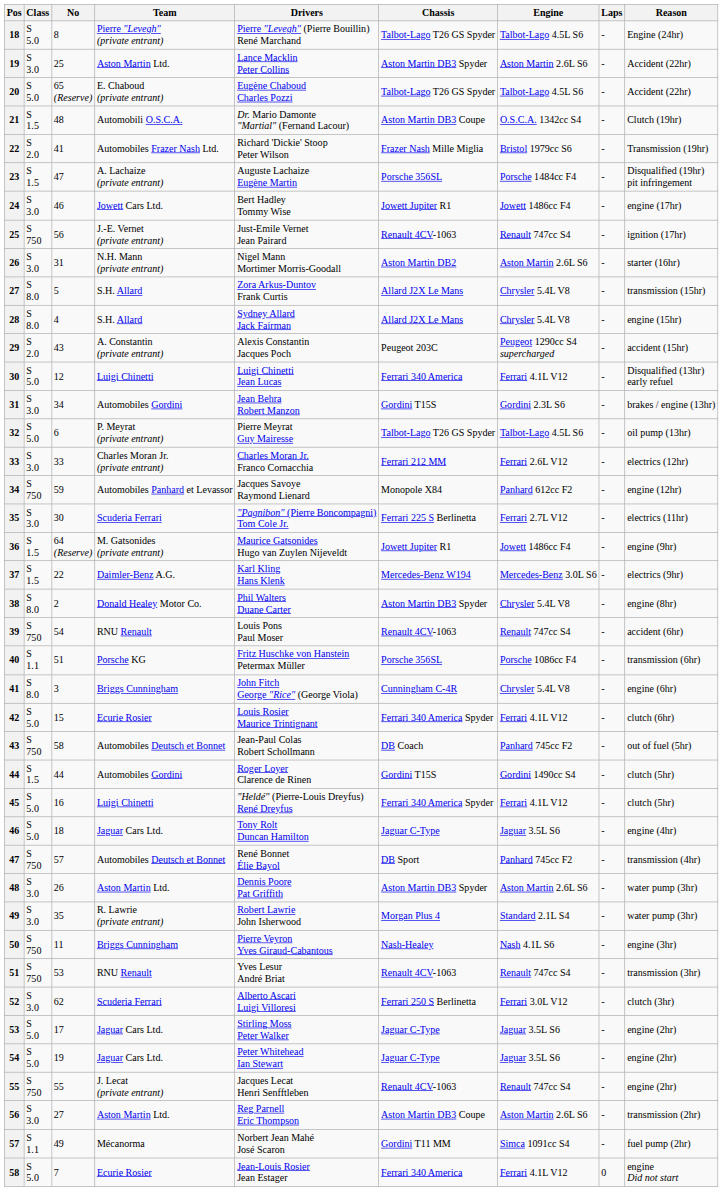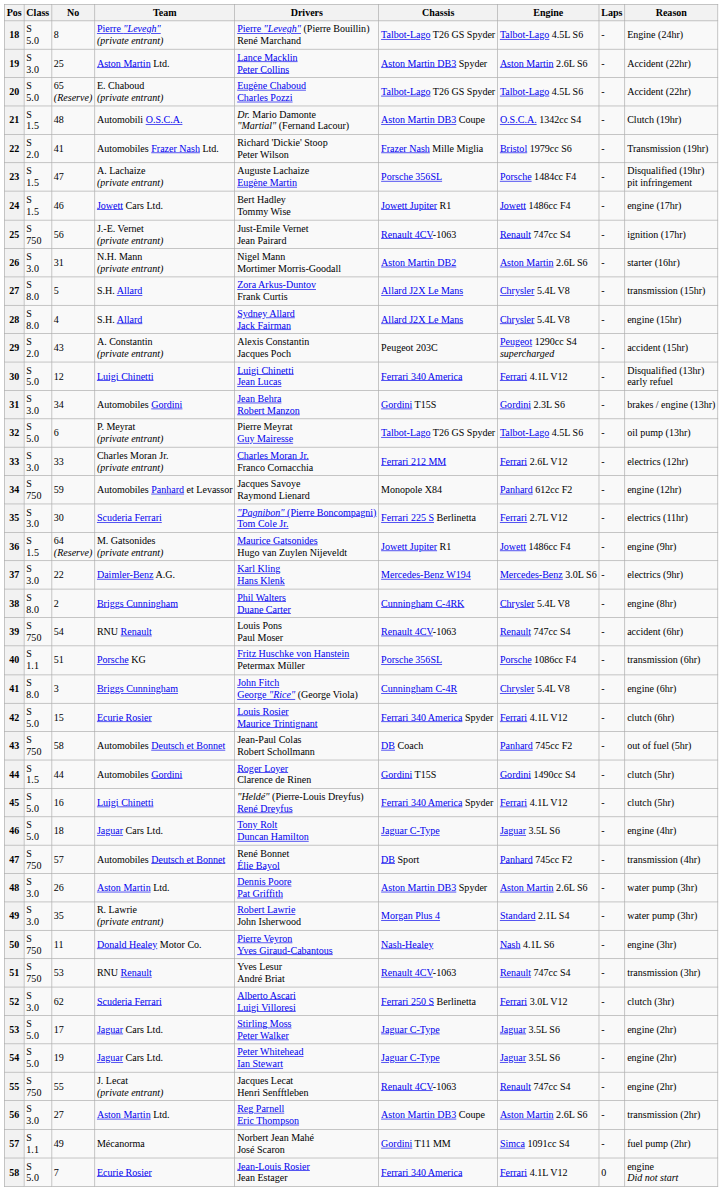24 | Class: S 3.0 -> S 1.5
37 | Class: S 1.5 -> S 3.0
38 | Team: Donald Healey Motor Co. -> Briggs Cunningham
38 | Chassis: Aston Martin DB3 Spyder -> Cunningham C-4RK
50 | Team: Briggs Cunningham -> Donald Healey Motor Co.
